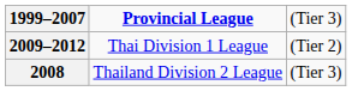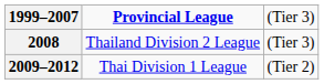rows swapped: 2008 <-> 2009–2012
